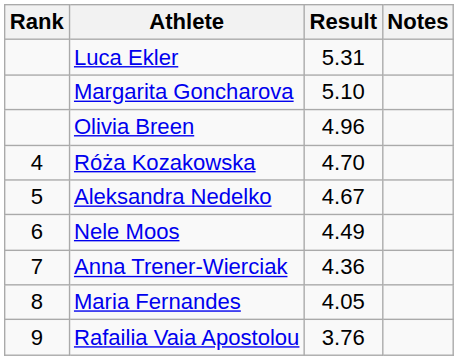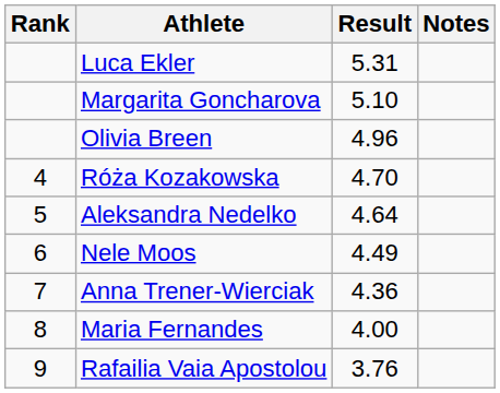Aleksandra Nedelko | Result: 4.67 -> 4.64
Maria Fernandes | Result: 4.05 -> 4.00
